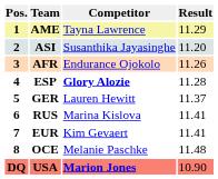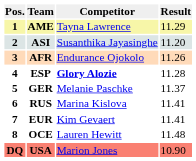GER | Competitor: Lauren Hewitt -> Melanie Paschke
OCE | Competitor: Melanie Paschke -> Lauren Hewitt
USA | Competitor: bold -> normal
